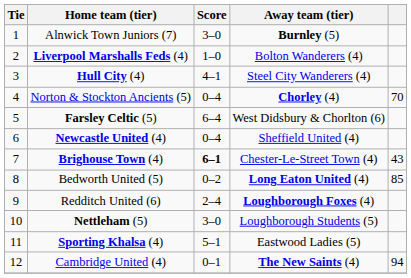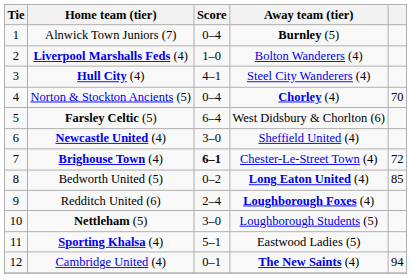Alnwick Town Juniors (7) | Score: 3–0 -> 0–4
Newcastle United (4) | Score: 0–4 -> 3–0
Brighouse Town (4) | column 5: 43 -> 72
